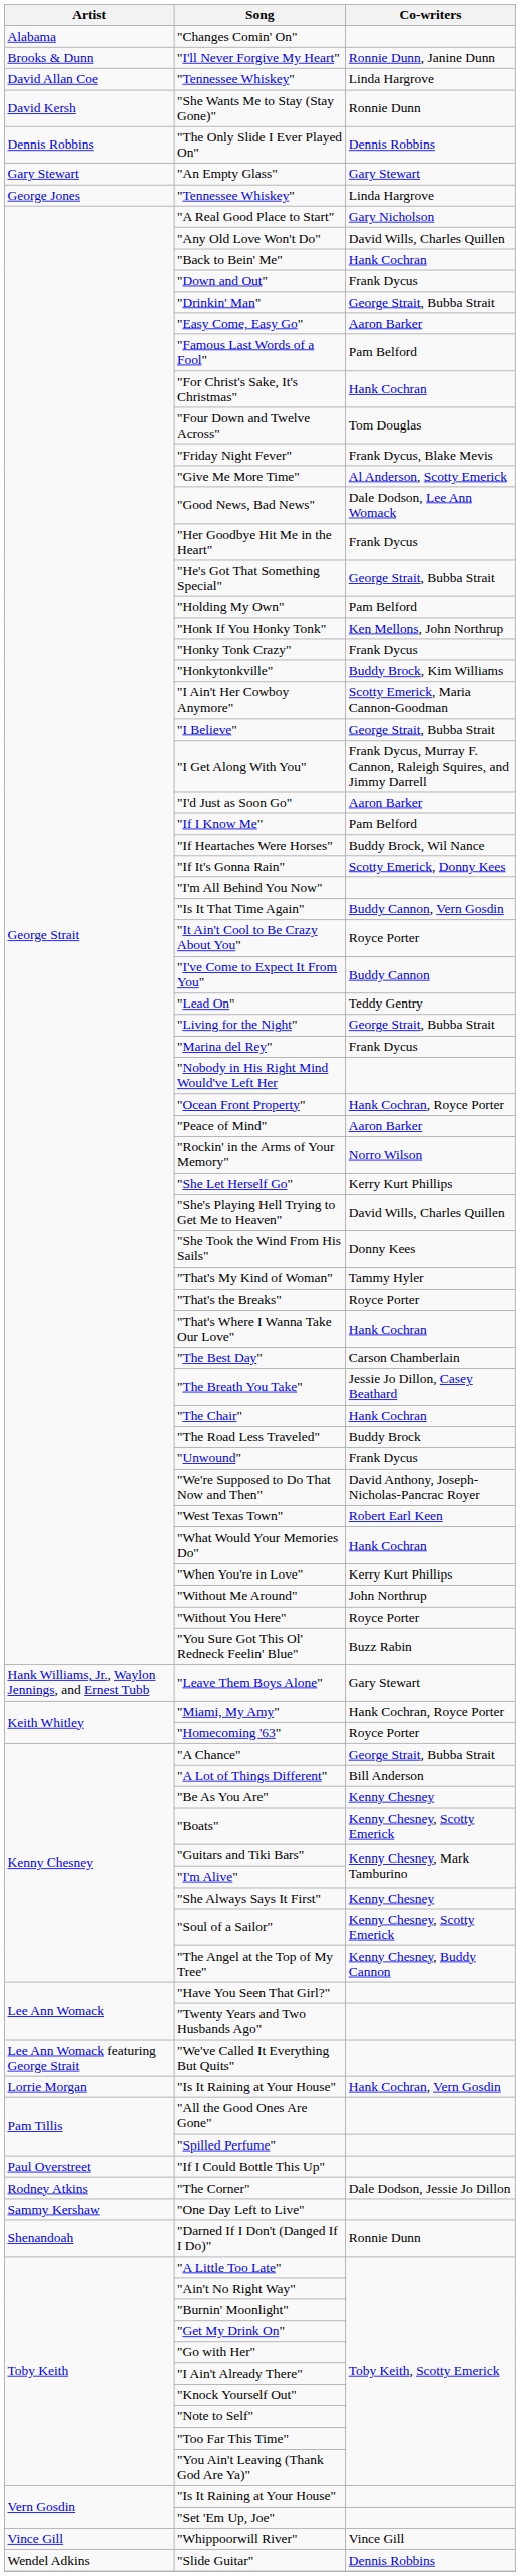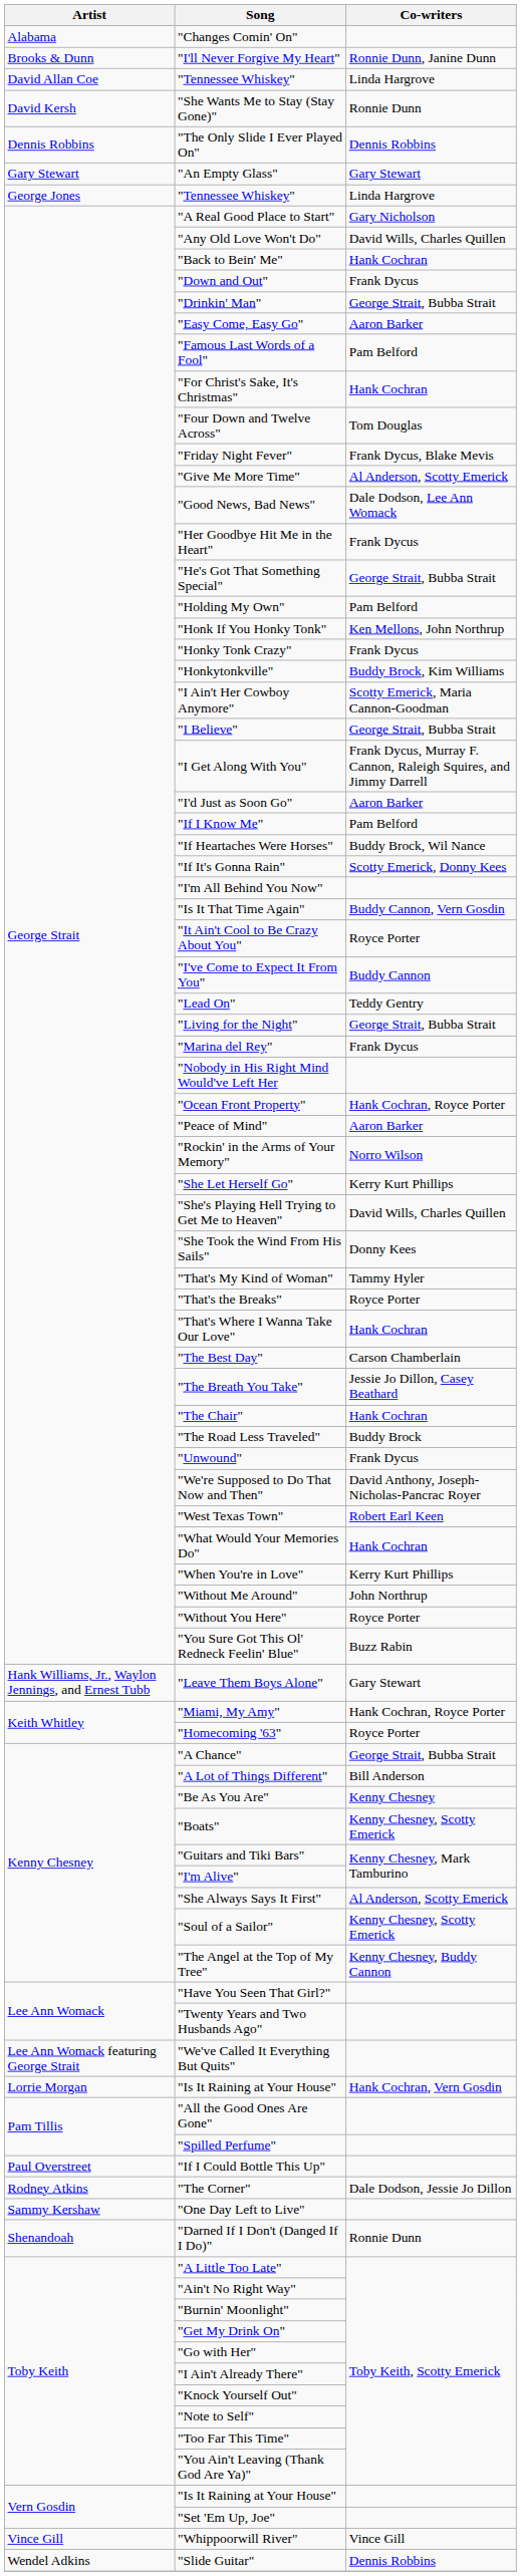"She Always Says It First" | Co-writers: Kenny Chesney -> Al Anderson, Scotty Emerick
